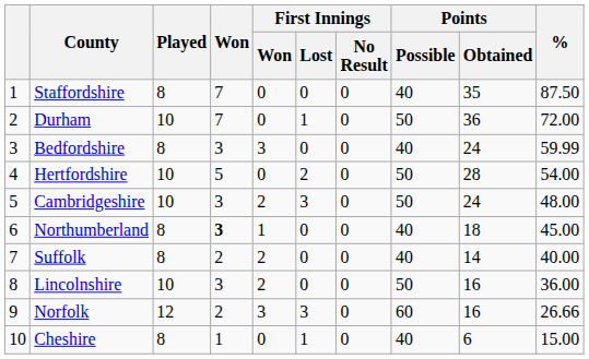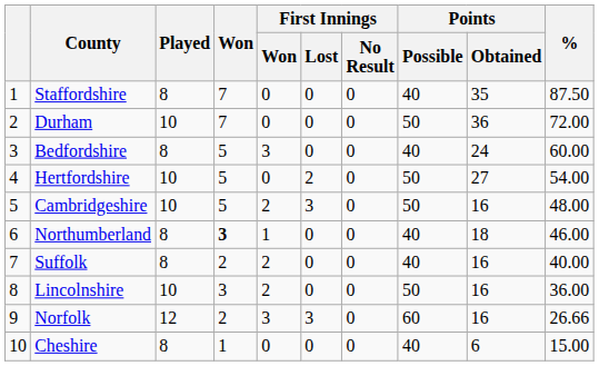Durham | First Innings / Lost: 1 -> 0
Bedfordshire | Won: 3 -> 5
Bedfordshire | %: 59.99 -> 60.00
Hertfordshire | Points / Obtained: 28 -> 27
Cambridgeshire | Won: 3 -> 5
Cambridgeshire | Points / Obtained: 24 -> 16
Northumberland | %: 45.00 -> 46.00
Suffolk | Points / Obtained: 14 -> 16
Cheshire | First Innings / Lost: 1 -> 0
